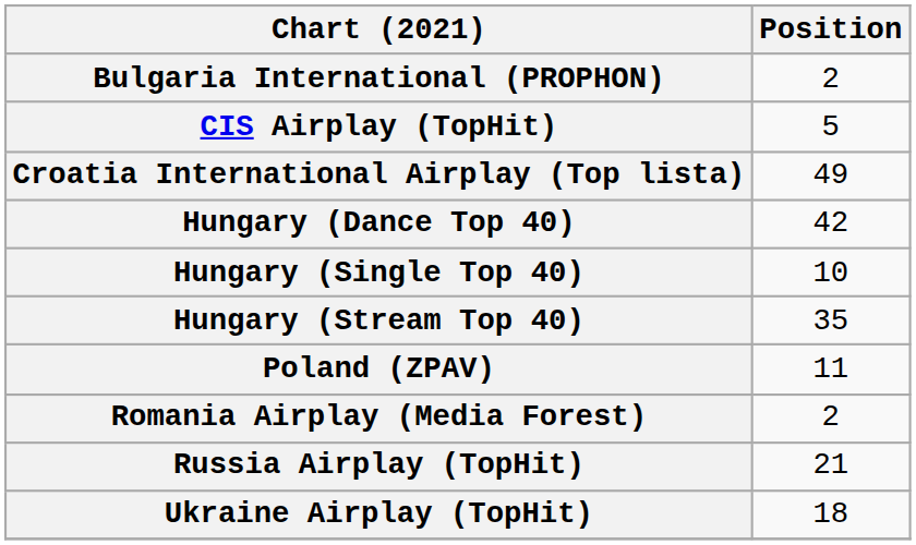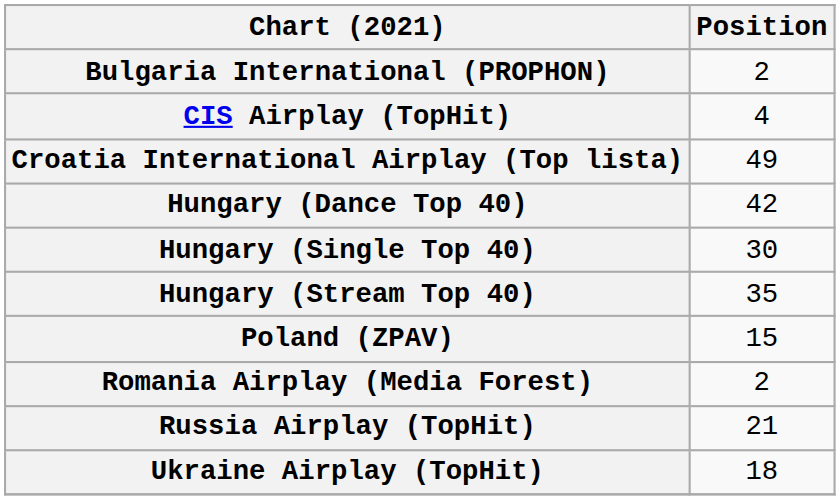CIS Airplay (TopHit) | Position: 5 -> 4
Hungary (Single Top 40) | Position: 10 -> 30
Poland (ZPAV) | Position: 11 -> 15
